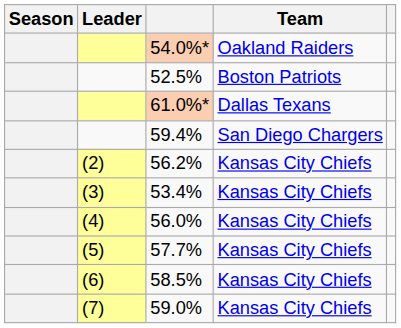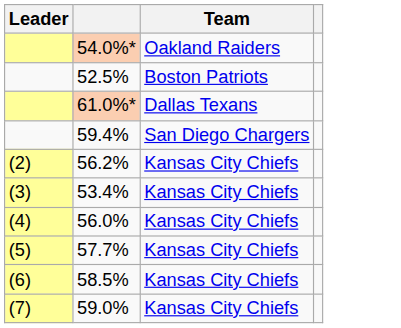- column: Season
